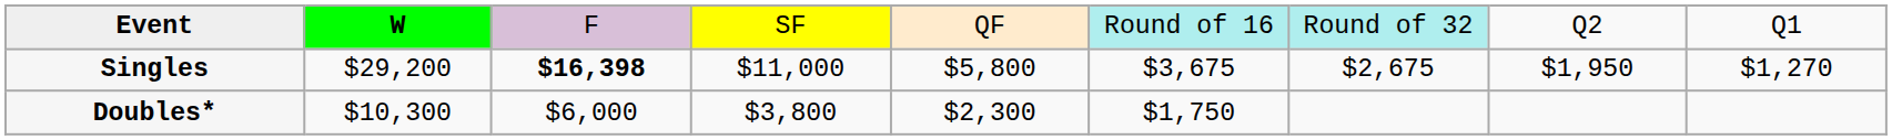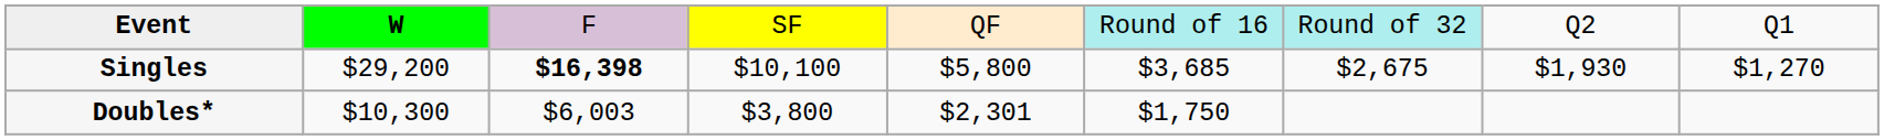Singles | column 4: $11,000 -> $10,100
Singles | column 6: $3,675 -> $3,685
Singles | column 8: $1,950 -> $1,930
Doubles* | column 3: $6,000 -> $6,003
Doubles* | column 5: $2,300 -> $2,301
